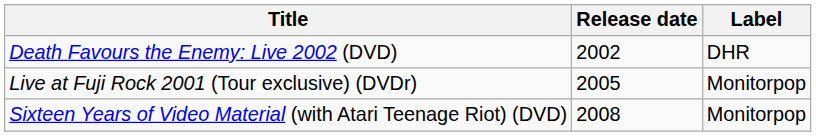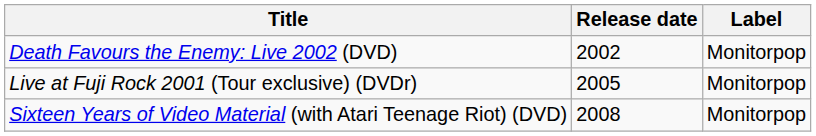Death Favours the Enemy: Live 2002 (DVD) | Label: DHR -> Monitorpop
